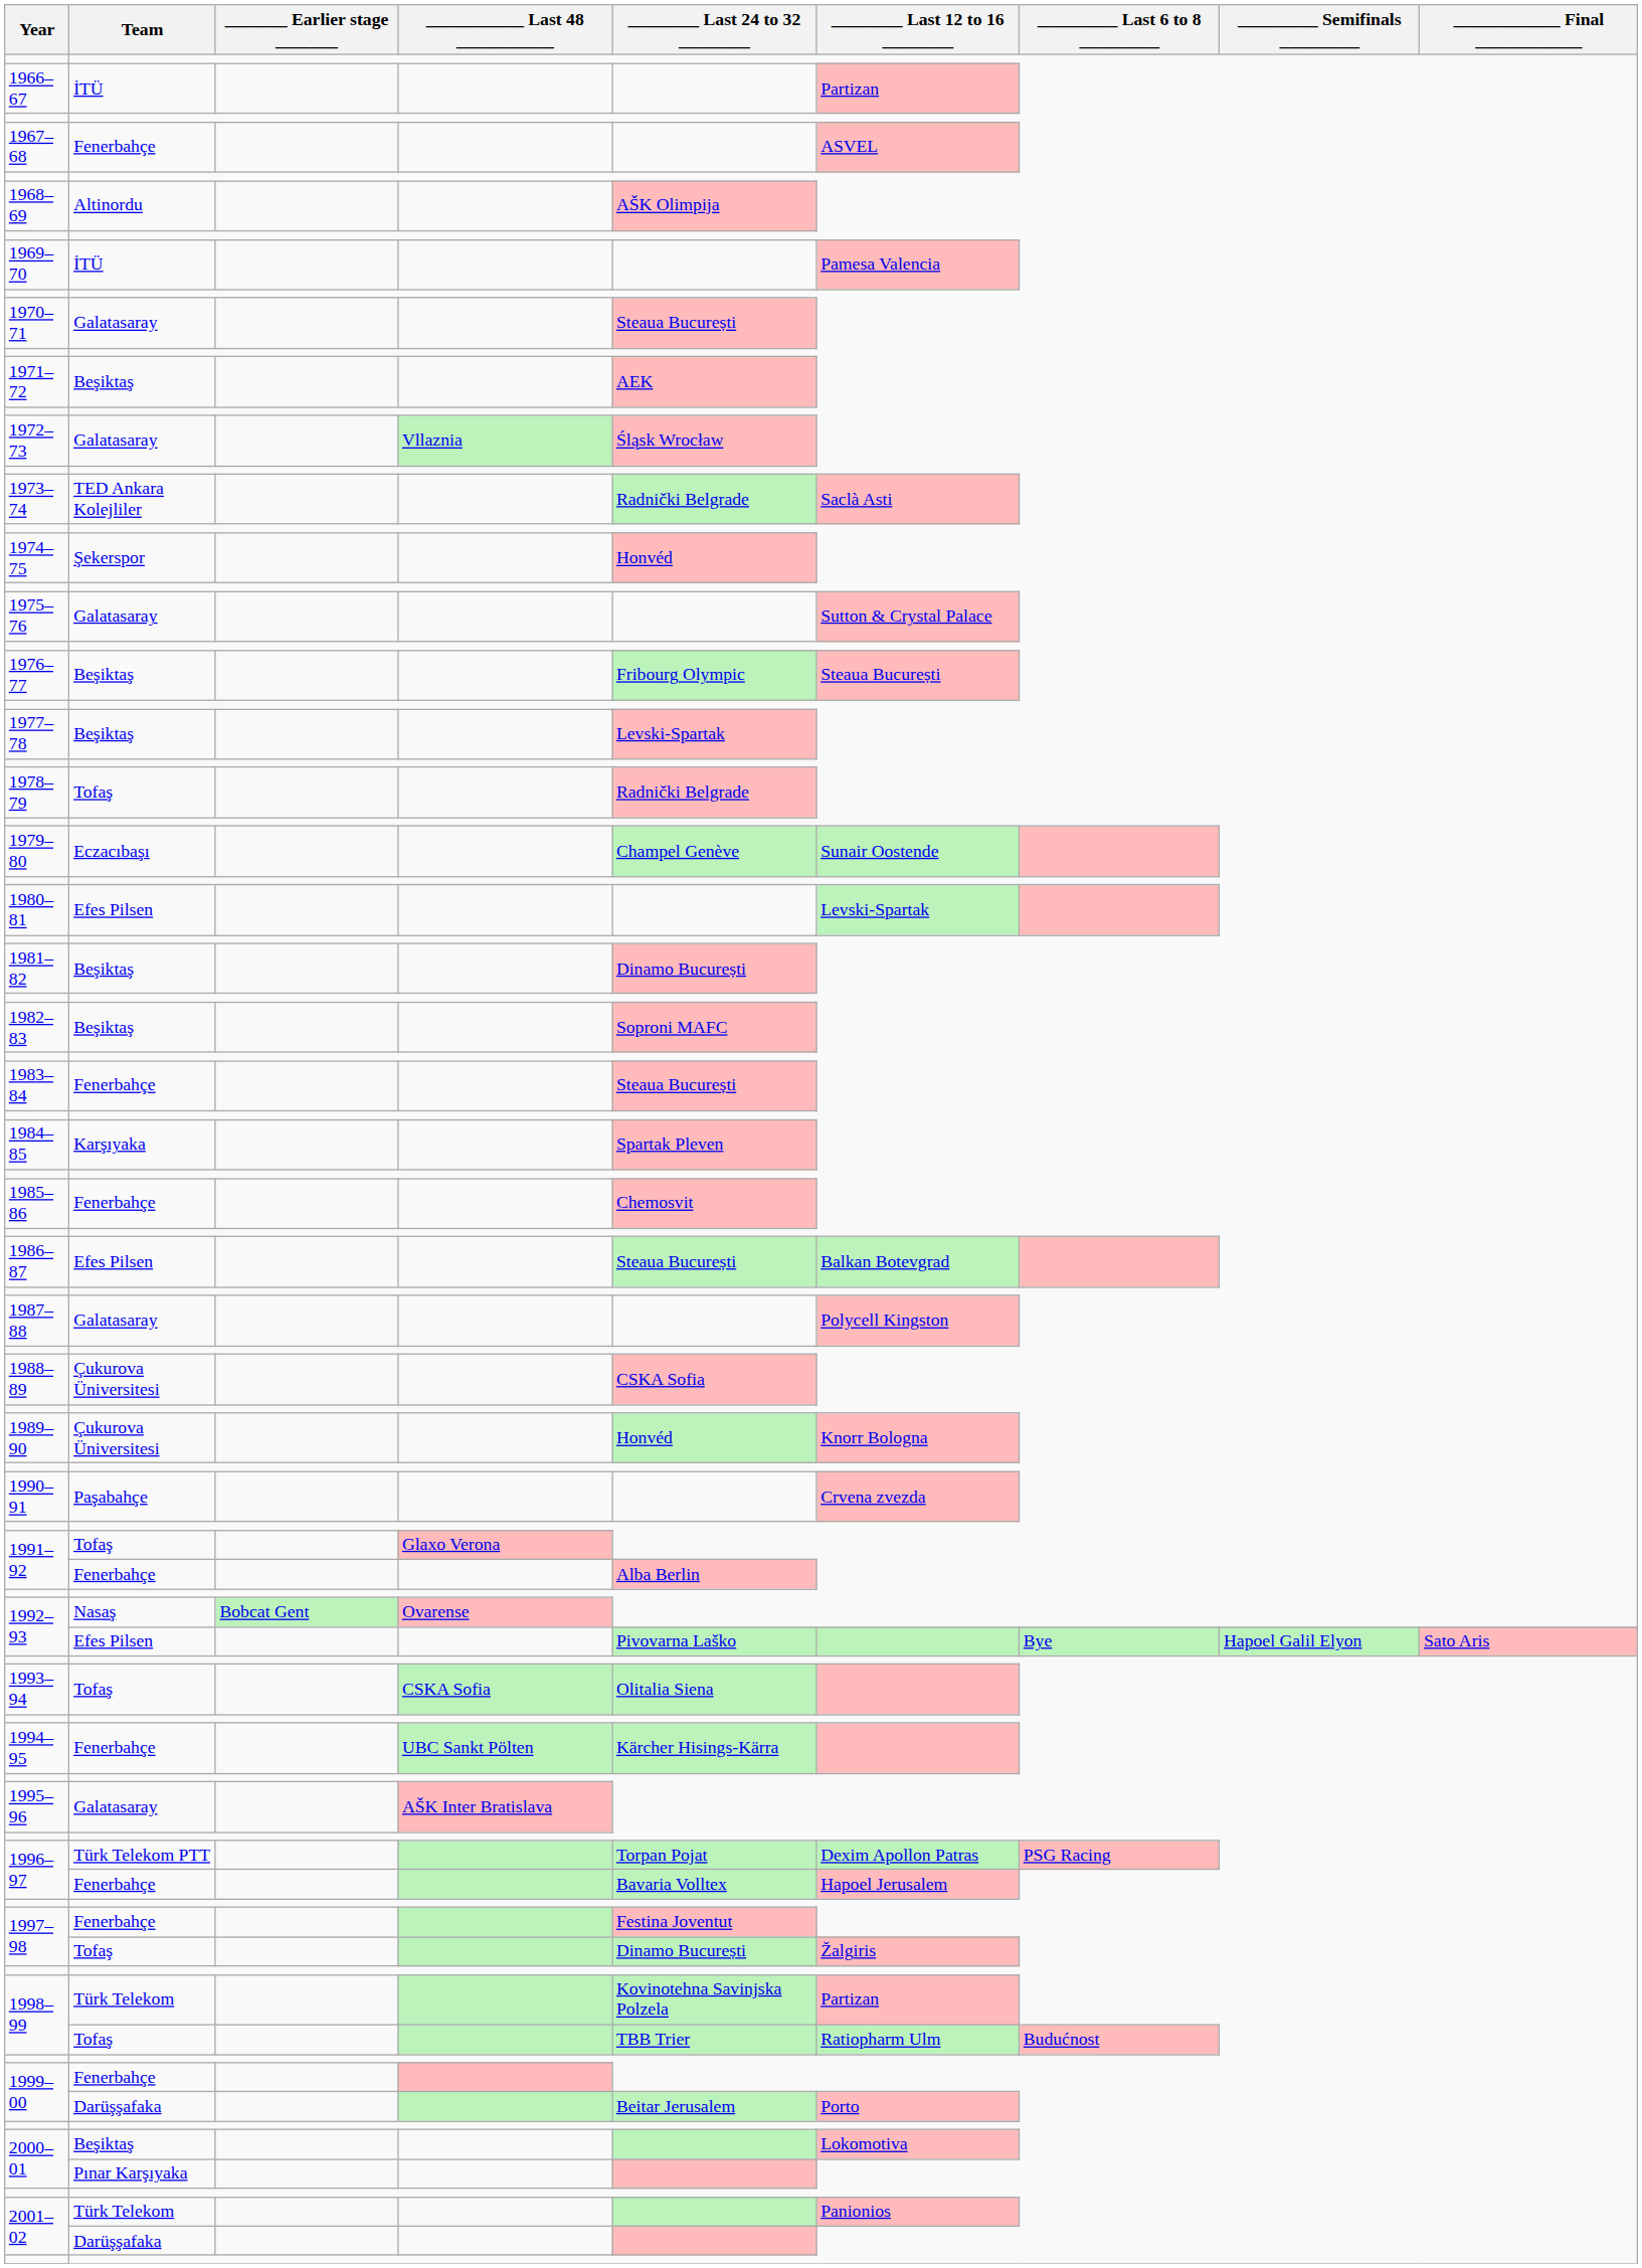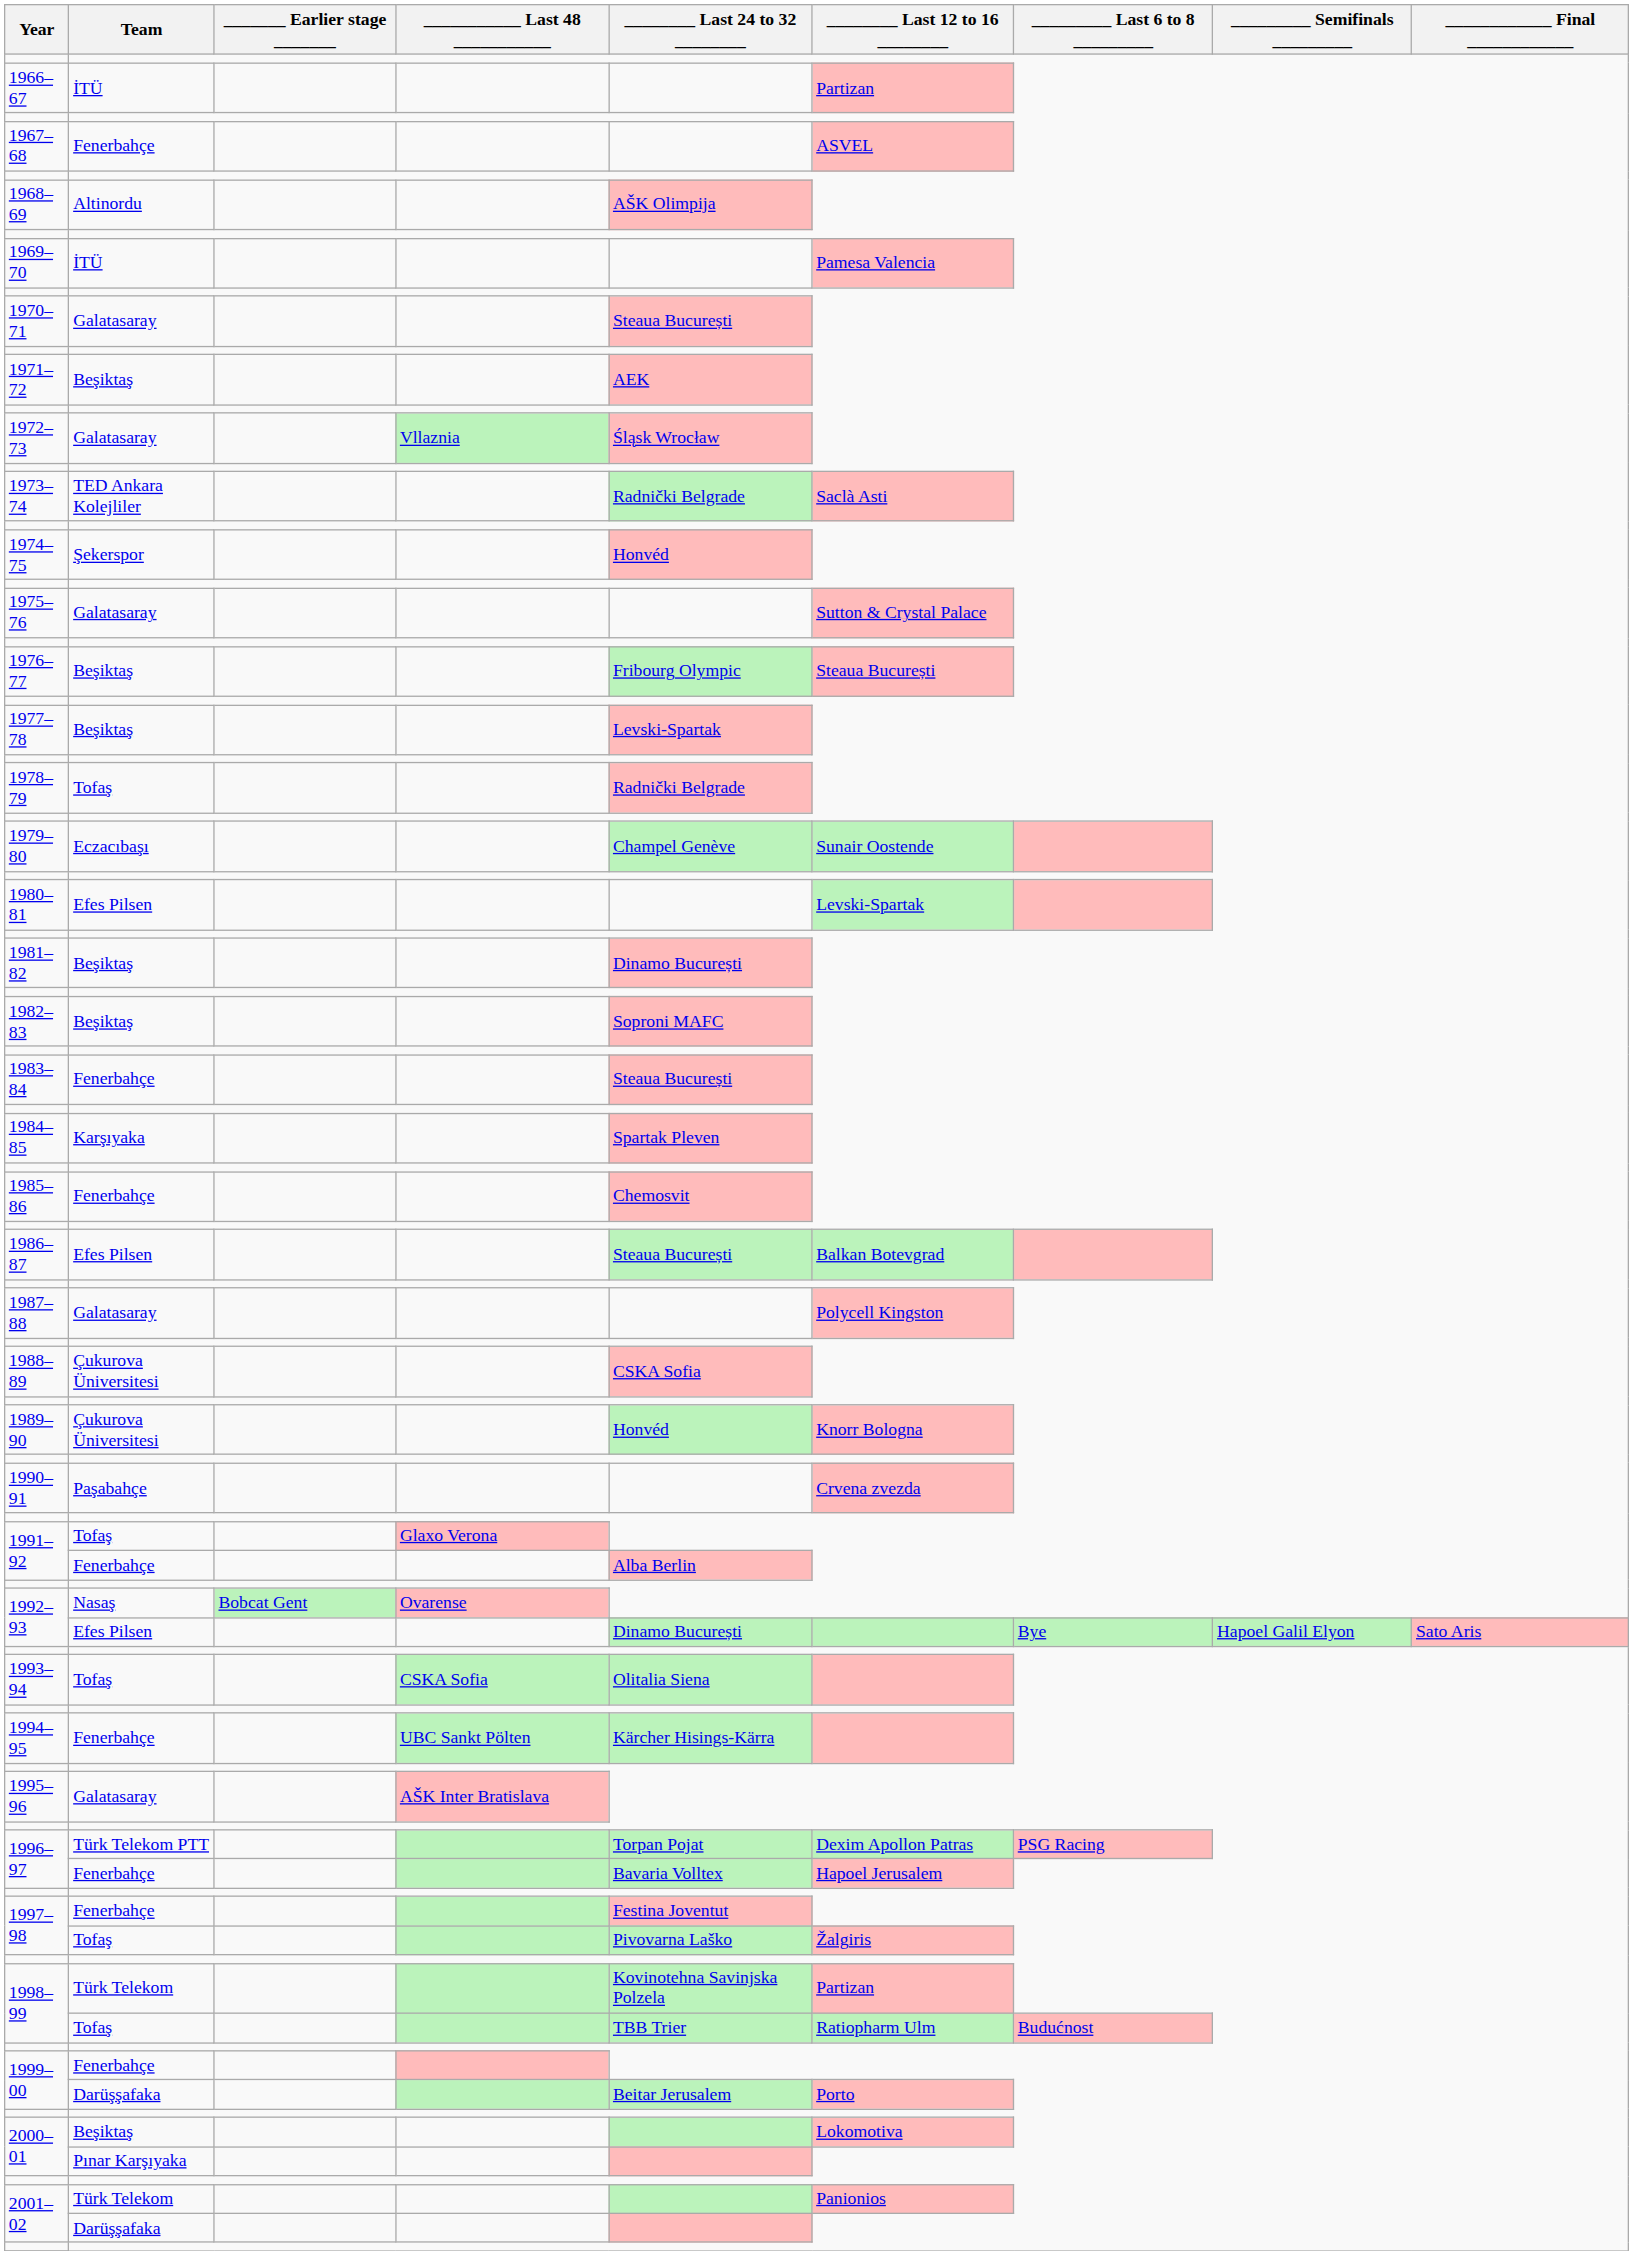1992–93 / Efes Pilsen | ________ Last 24 to 32 ________: Pivovarna Laško -> Dinamo București
1997–98 / Tofaş | ________ Last 24 to 32 ________: Dinamo București -> Pivovarna Laško
